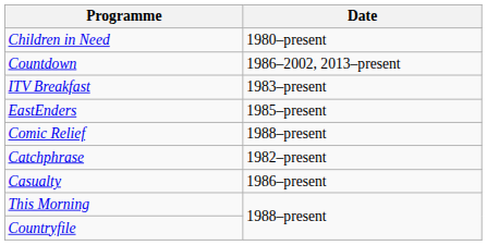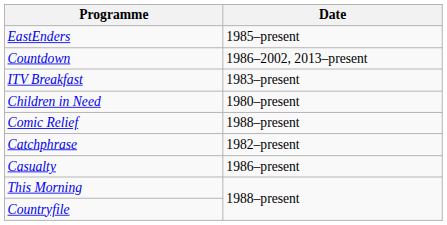rows swapped: Children in Need <-> EastEnders
